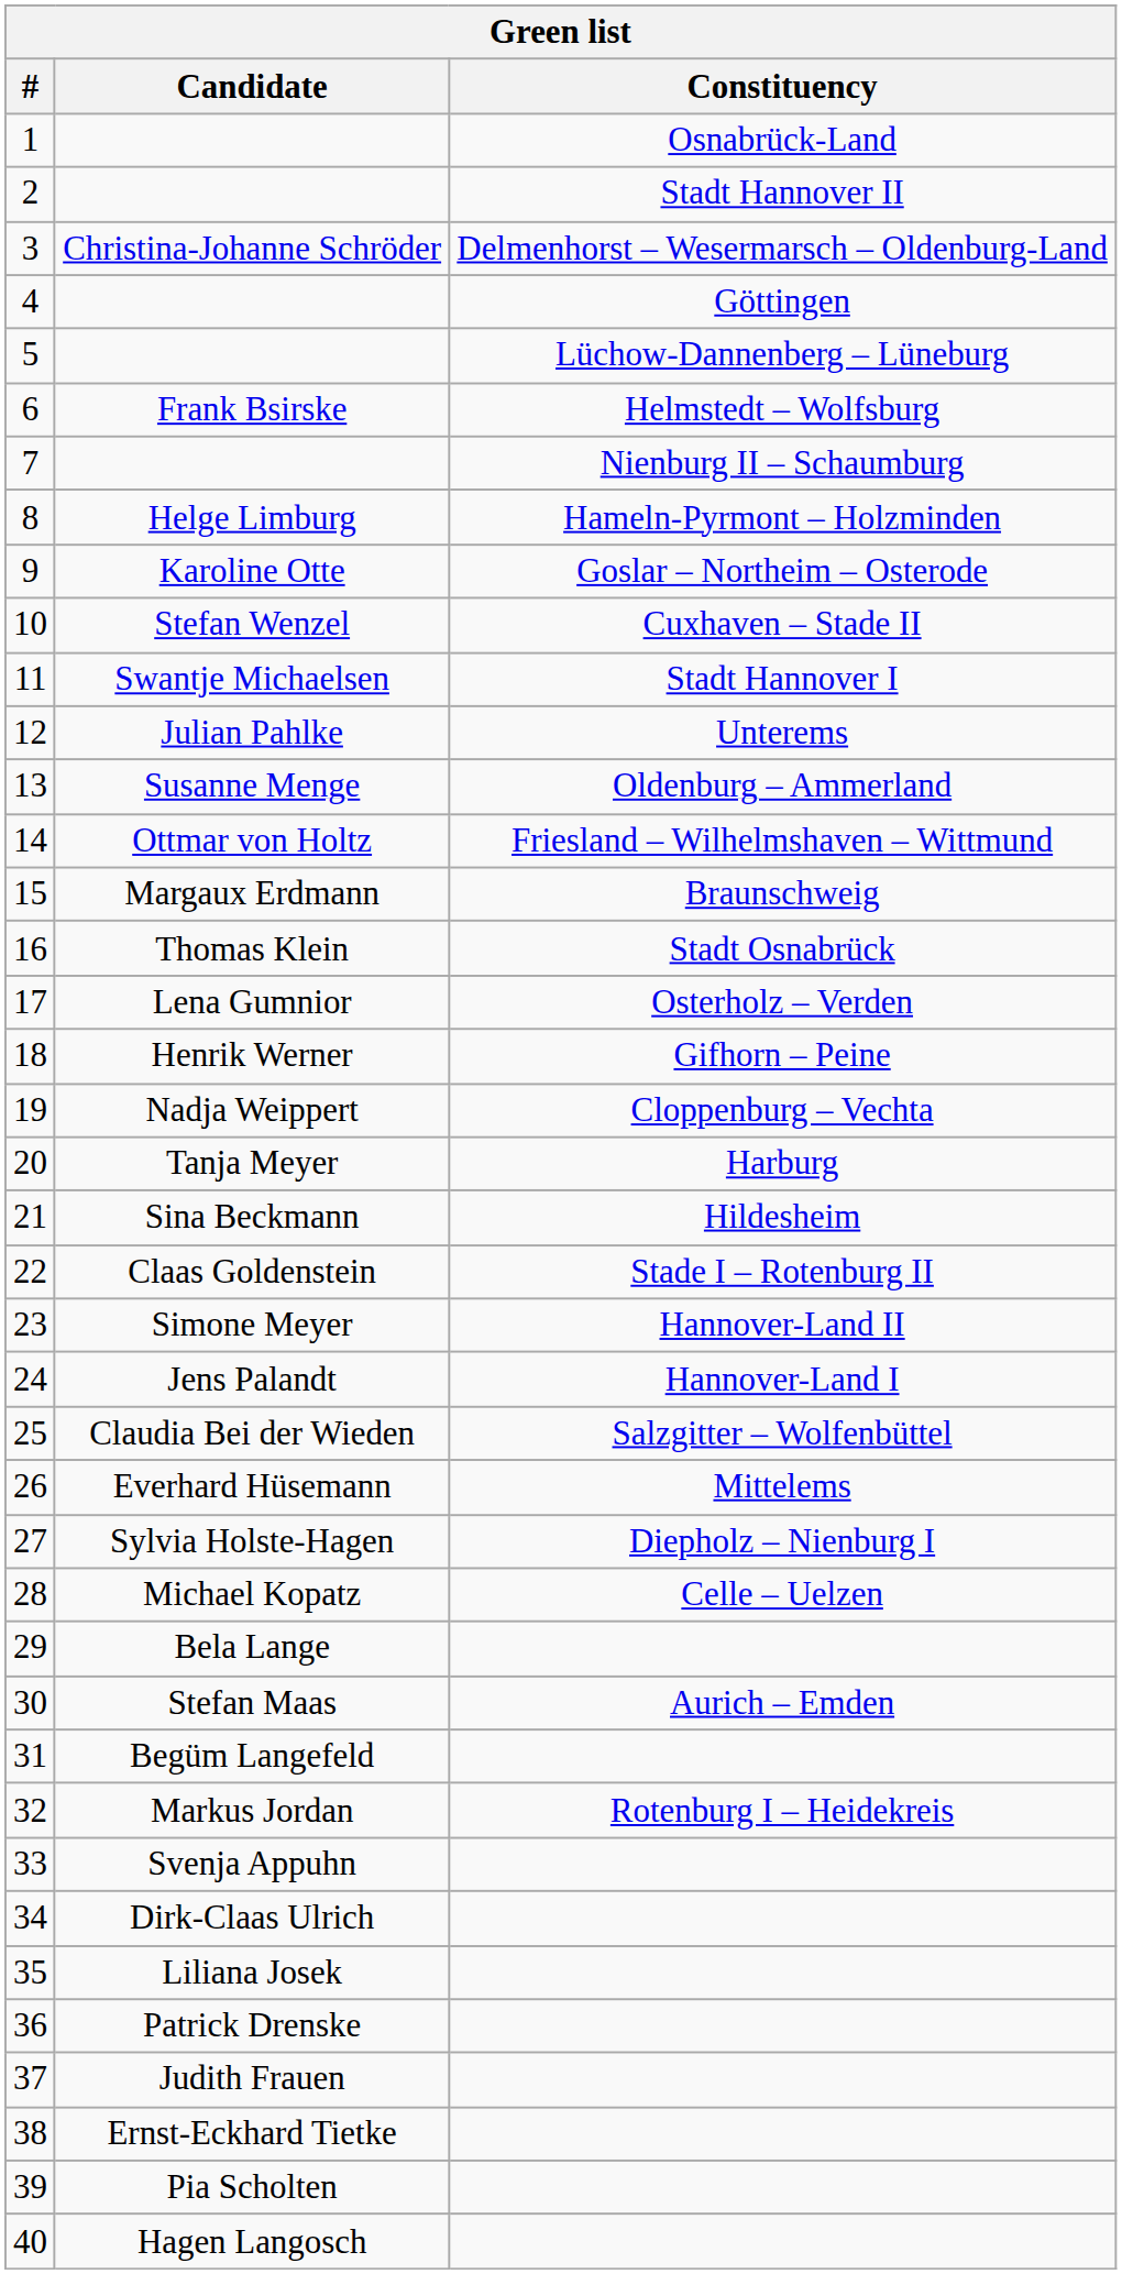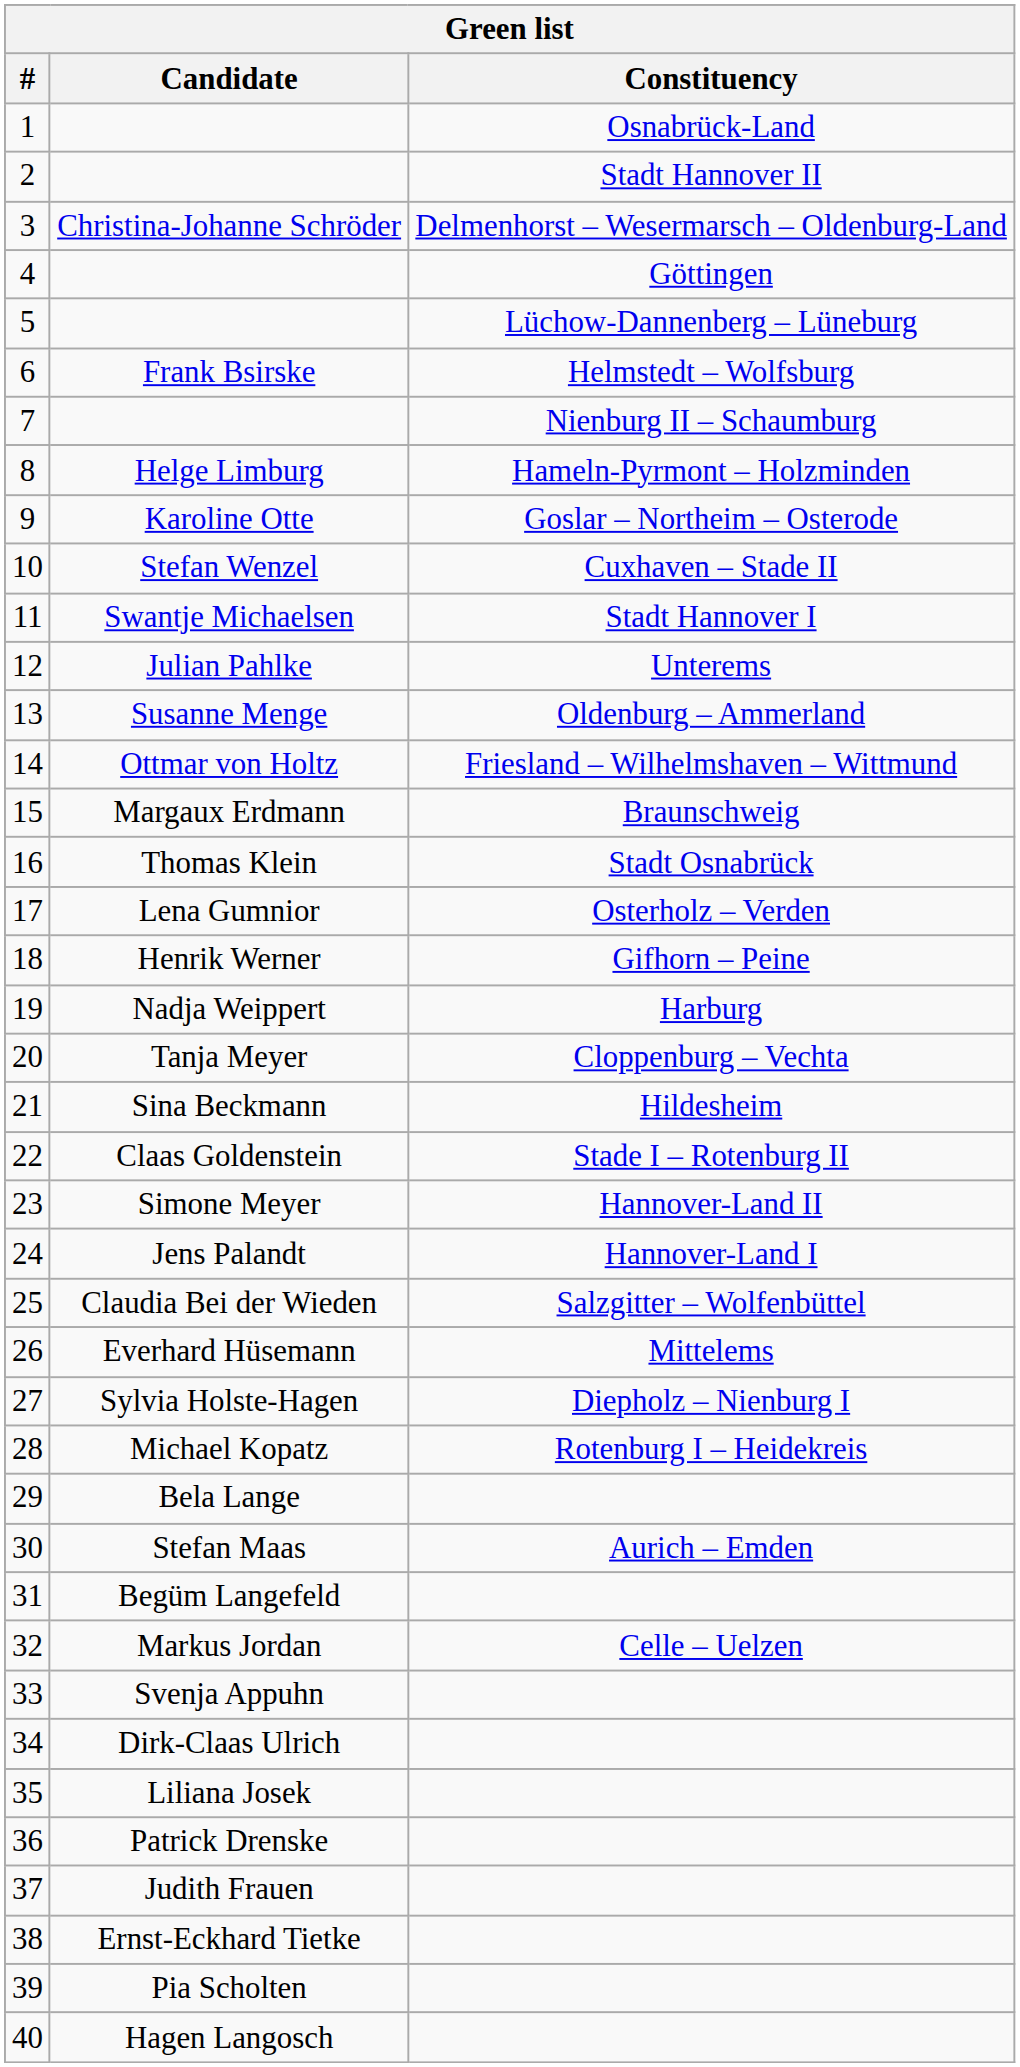Nadja Weippert | Constituency: Cloppenburg – Vechta -> Harburg
Tanja Meyer | Constituency: Harburg -> Cloppenburg – Vechta
Michael Kopatz | Constituency: Celle – Uelzen -> Rotenburg I – Heidekreis
Markus Jordan | Constituency: Rotenburg I – Heidekreis -> Celle – Uelzen
